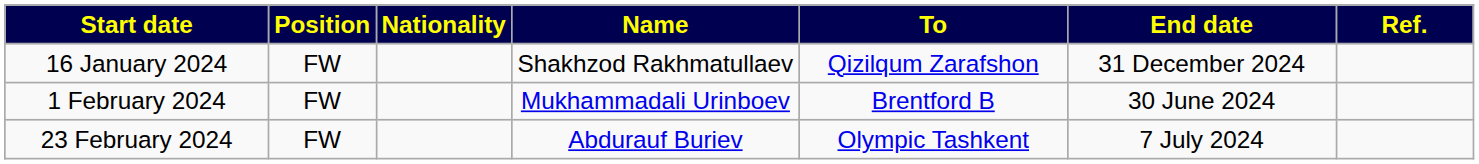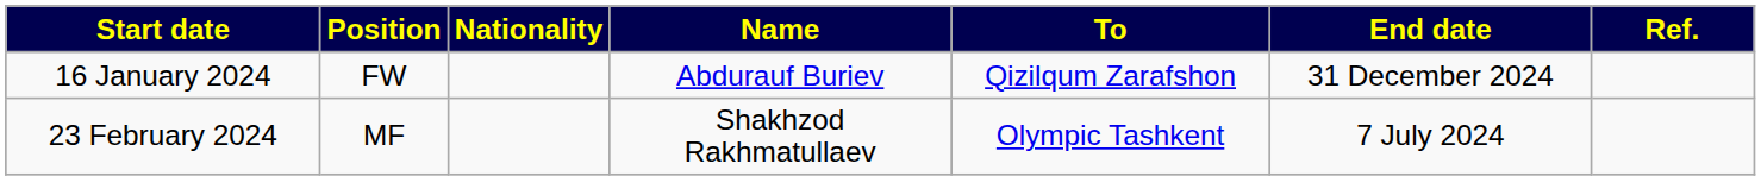16 January 2024 | Name: Shakhzod Rakhmatullaev -> Abdurauf Buriev
- row: 1 February 2024 | FW | Mukhammadali Urinboev | Brentford B | 30 June 2024
23 February 2024 | Position: FW -> MF
23 February 2024 | Name: Abdurauf Buriev -> Shakhzod Rakhmatullaev
